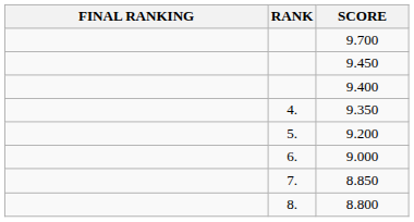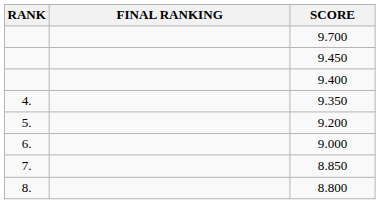columns swapped: RANK <-> FINAL RANKING
